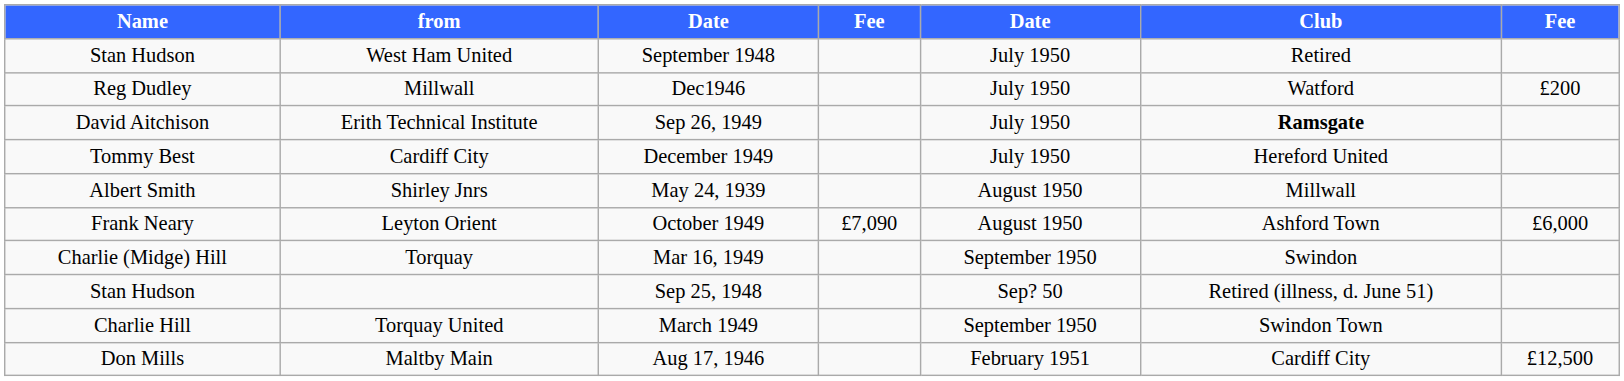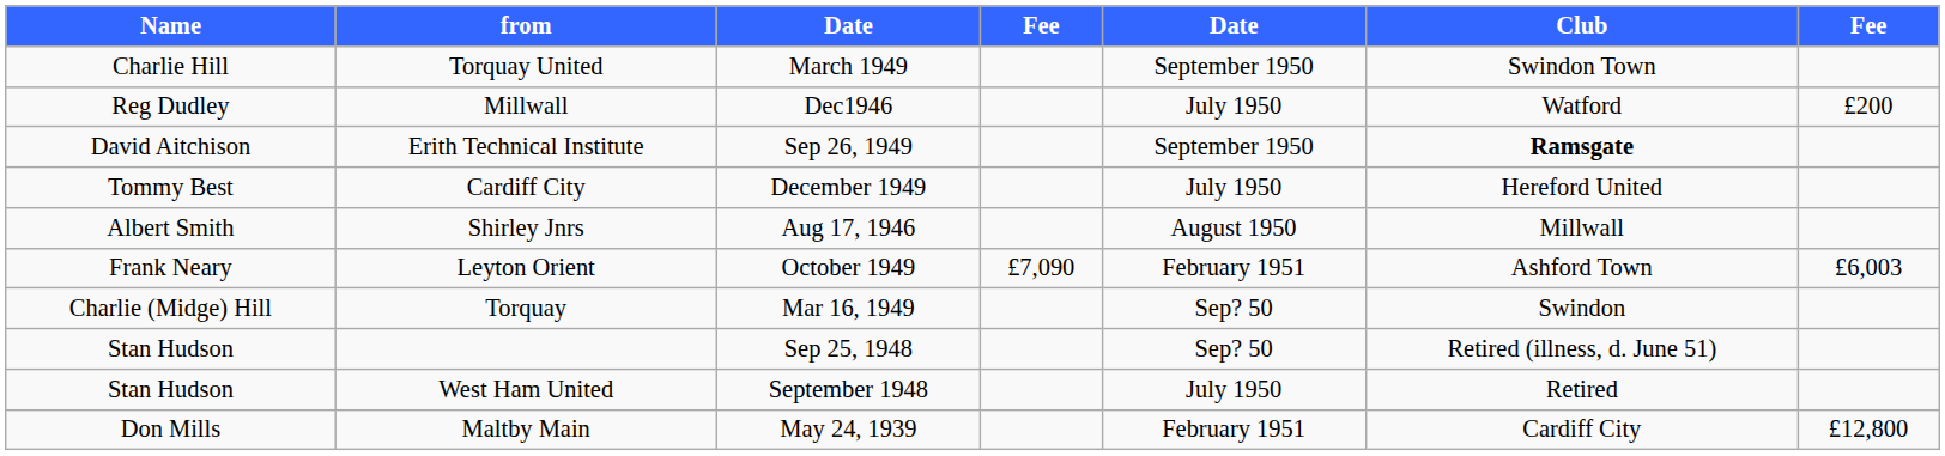rows swapped: West Ham United <-> Torquay United
Erith Technical Institute | column 5: July 1950 -> September 1950
Shirley Jnrs | column 3: May 24, 1939 -> Aug 17, 1946
Leyton Orient | column 5: August 1950 -> February 1951
Leyton Orient | column 7: £6,000 -> £6,003
Torquay | column 5: September 1950 -> Sep? 50
Maltby Main | column 3: Aug 17, 1946 -> May 24, 1939
Maltby Main | column 7: £12,500 -> £12,800
